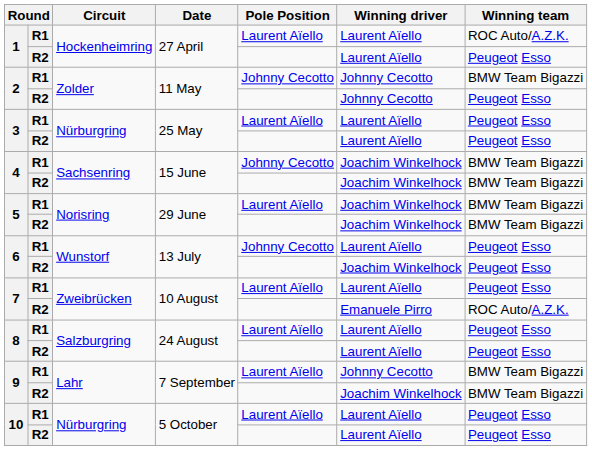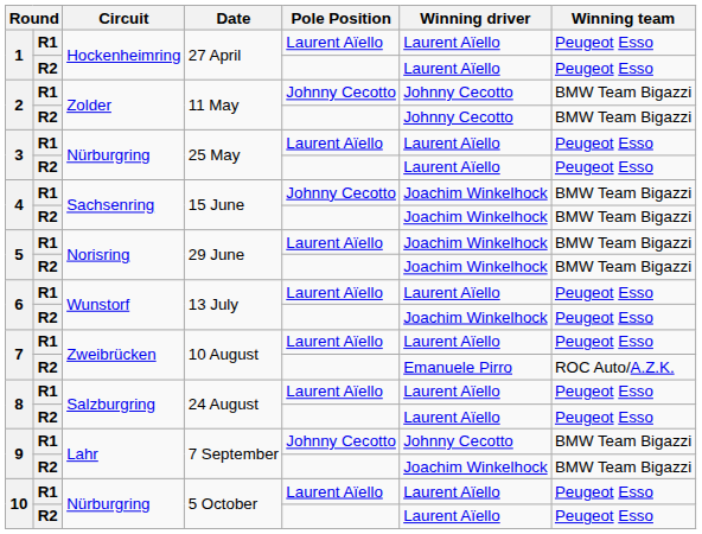1 / R1 | Winning team: ROC Auto/A.Z.K. -> Peugeot Esso
2 / R2 | Winning team: Peugeot Esso -> BMW Team Bigazzi
6 / R1 | Pole Position: Johnny Cecotto -> Laurent Aïello
9 / R1 | Pole Position: Laurent Aïello -> Johnny Cecotto
